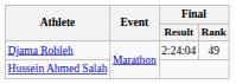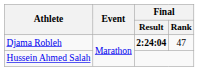Djama Robleh | Final / Result: normal -> bold
Djama Robleh | Final / Rank: 49 -> 47
